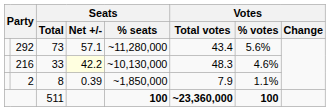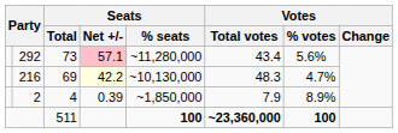292 | Seats / Net +/-: no background -> pink background
216 | Seats / Total: 33 -> 69
216 | Votes / % votes: 4.6% -> 4.7%
2 | Seats / Total: 8 -> 4
2 | Votes / % votes: 1.1% -> 8.9%
